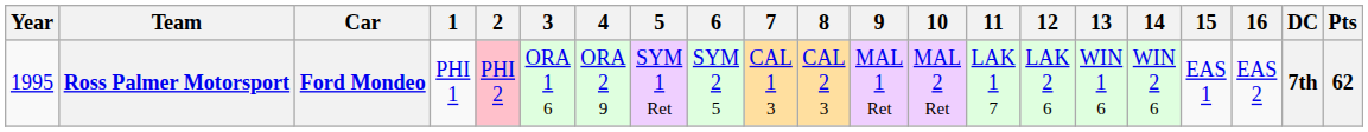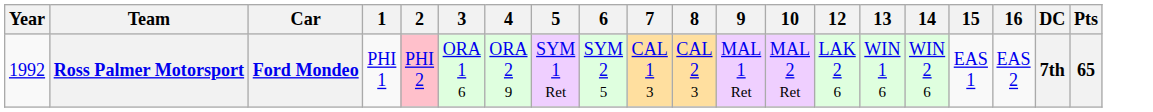- column: 11 | LAK 1 7
Ross Palmer Motorsport | Year: 1995 -> 1992
Ross Palmer Motorsport | Pts: 62 -> 65
